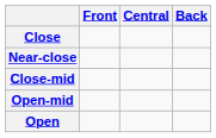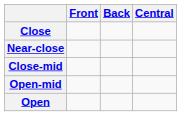columns swapped: Central <-> Back
